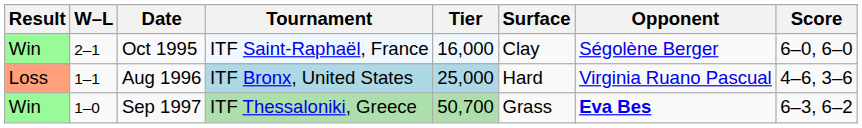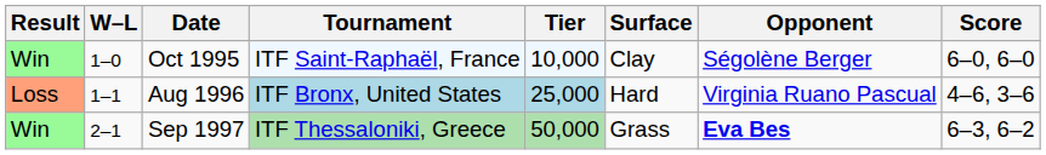Oct 1995 | W–L: 2–1 -> 1–0
Oct 1995 | Tier: 16,000 -> 10,000
Sep 1997 | W–L: 1–0 -> 2–1
Sep 1997 | Tier: 50,700 -> 50,000
